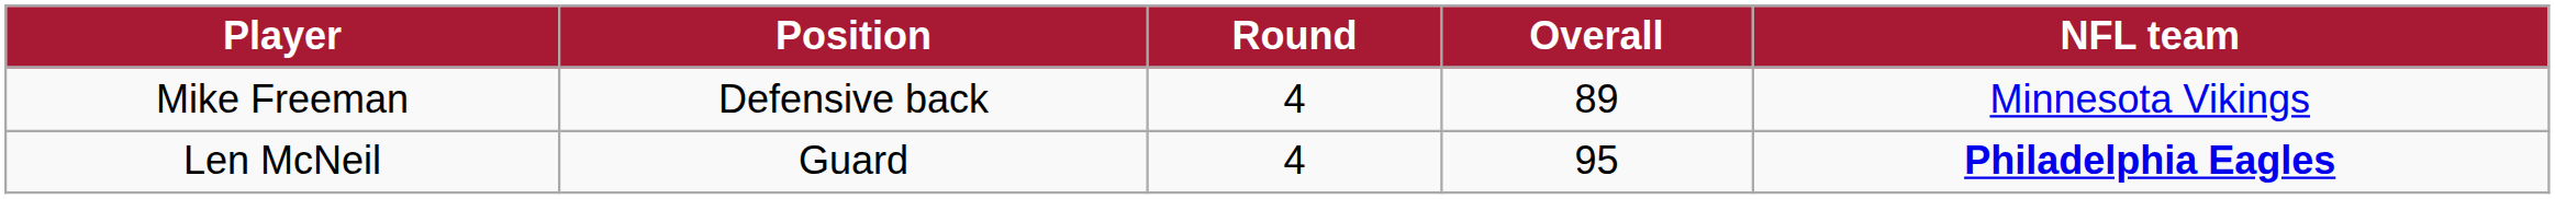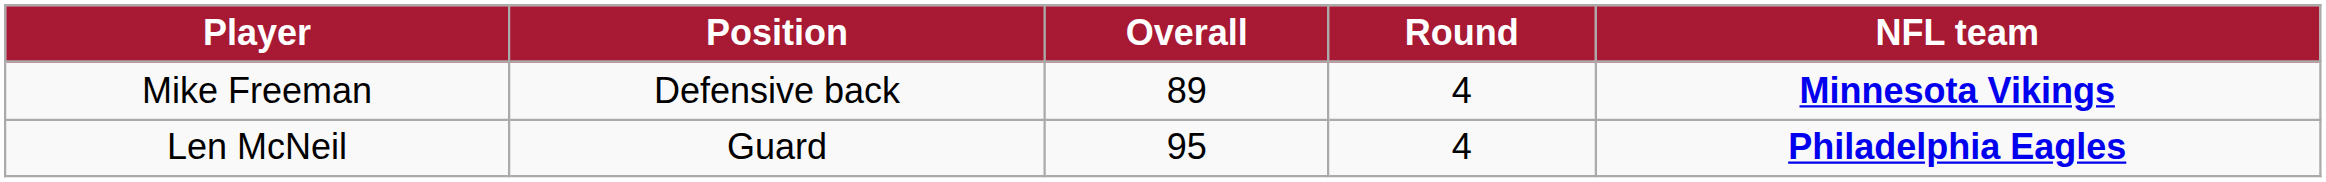columns swapped: Round <-> Overall
Mike Freeman | NFL team: normal -> bold
